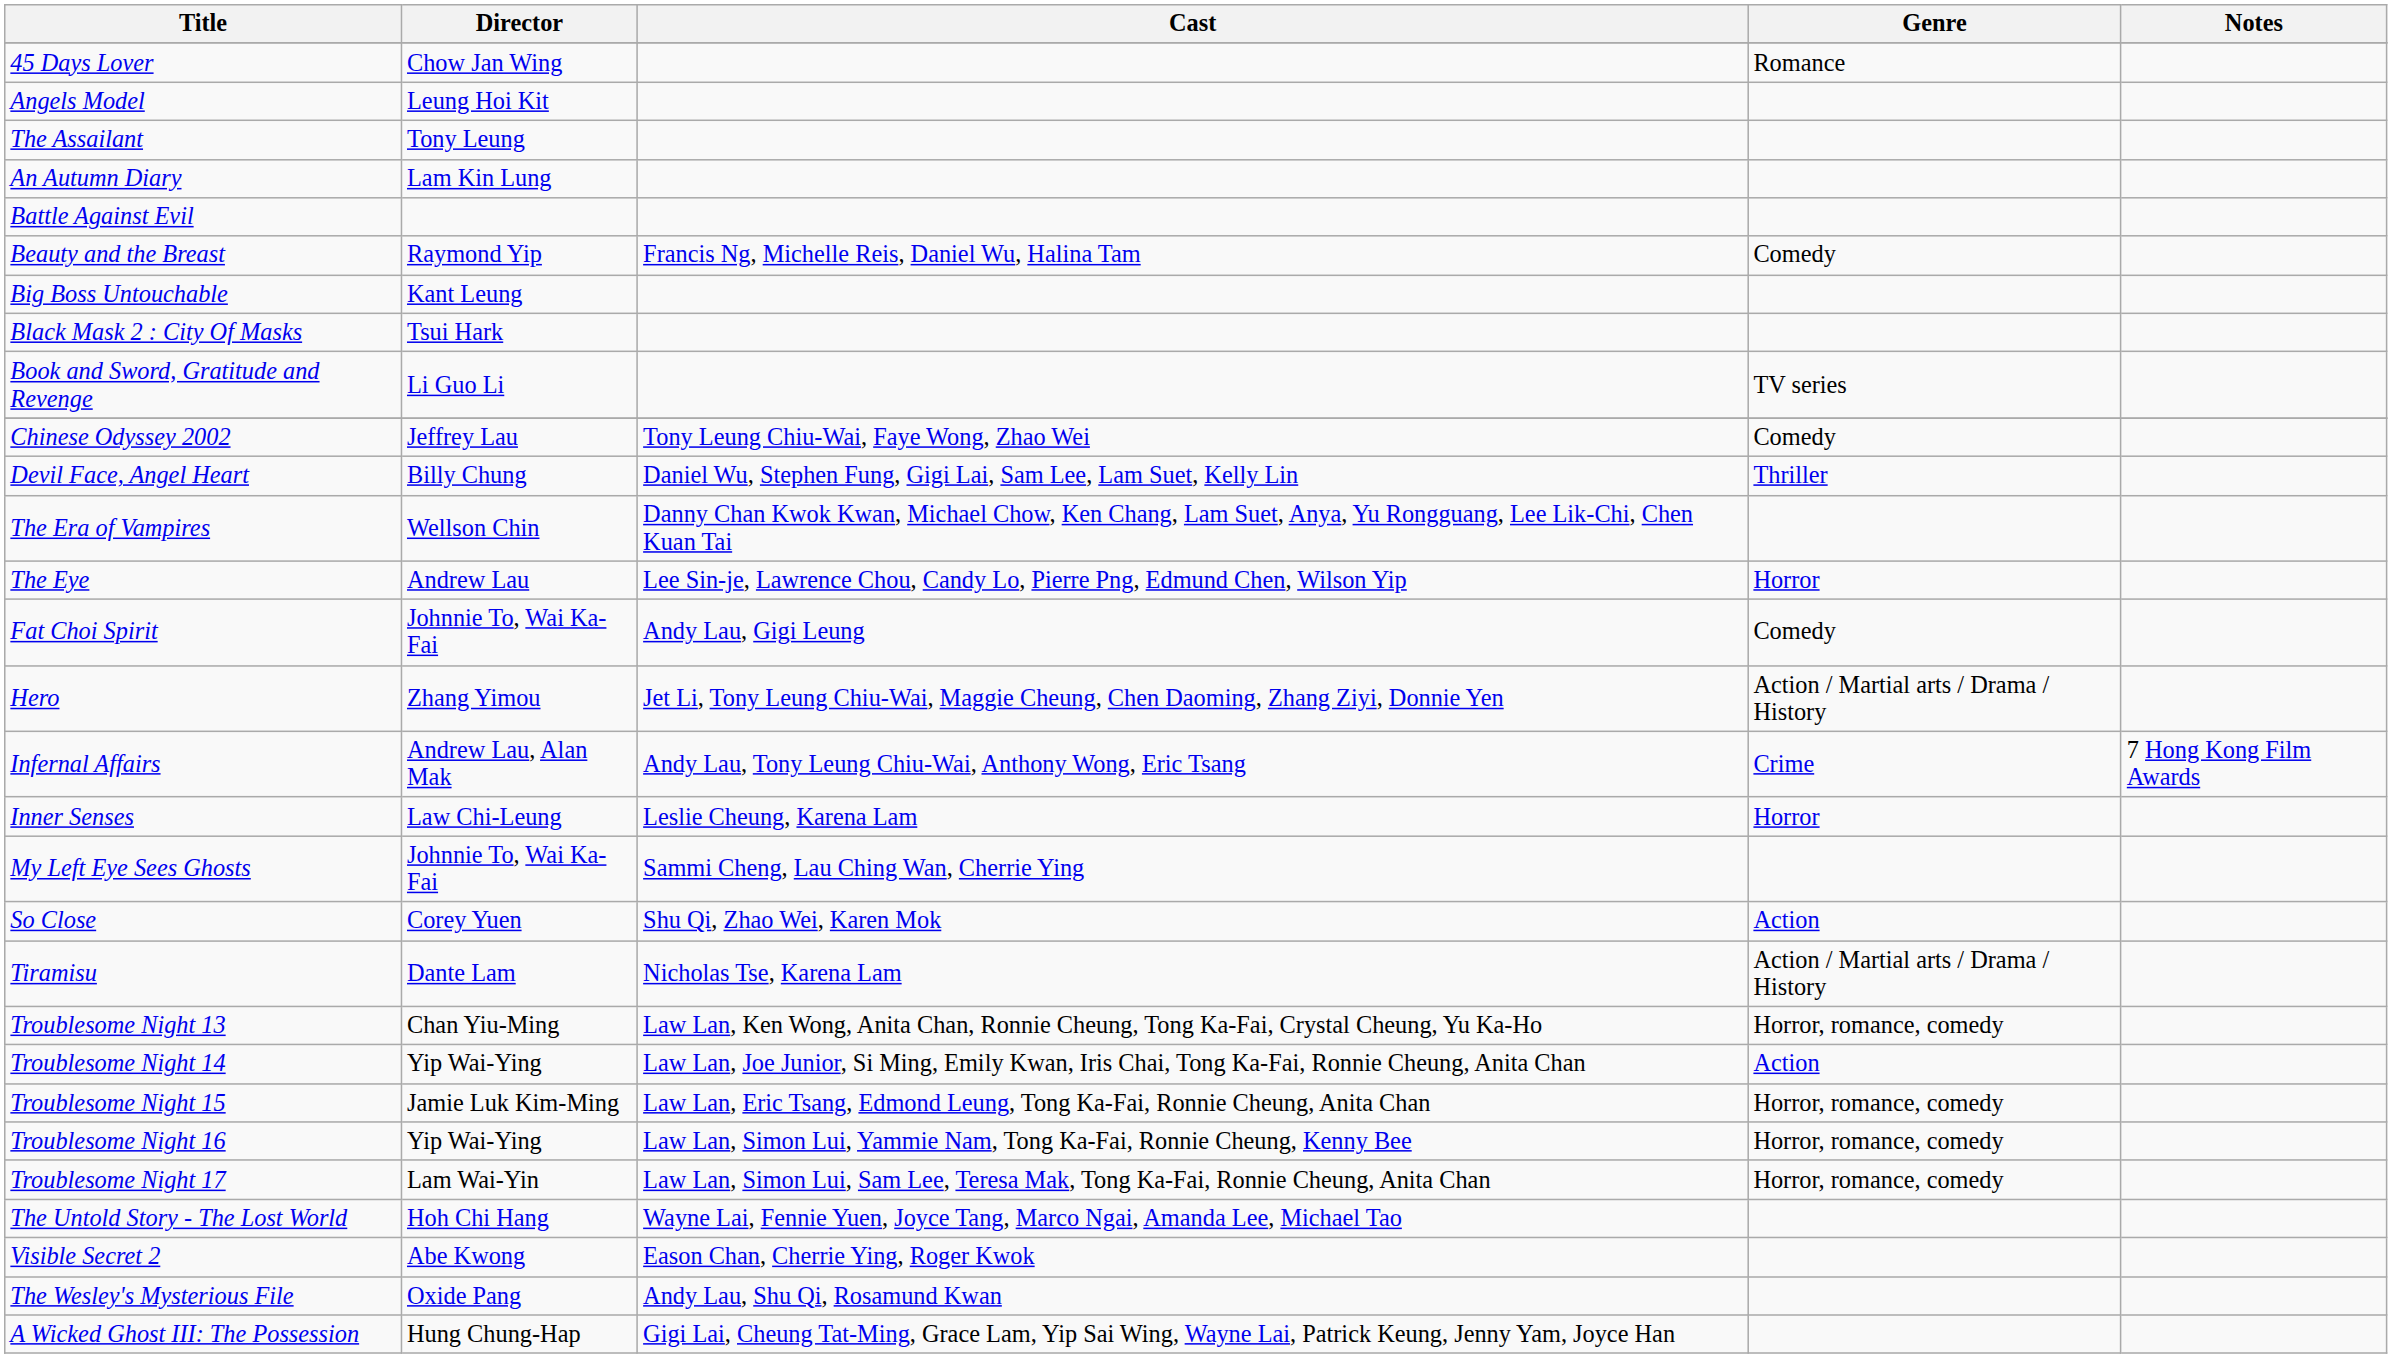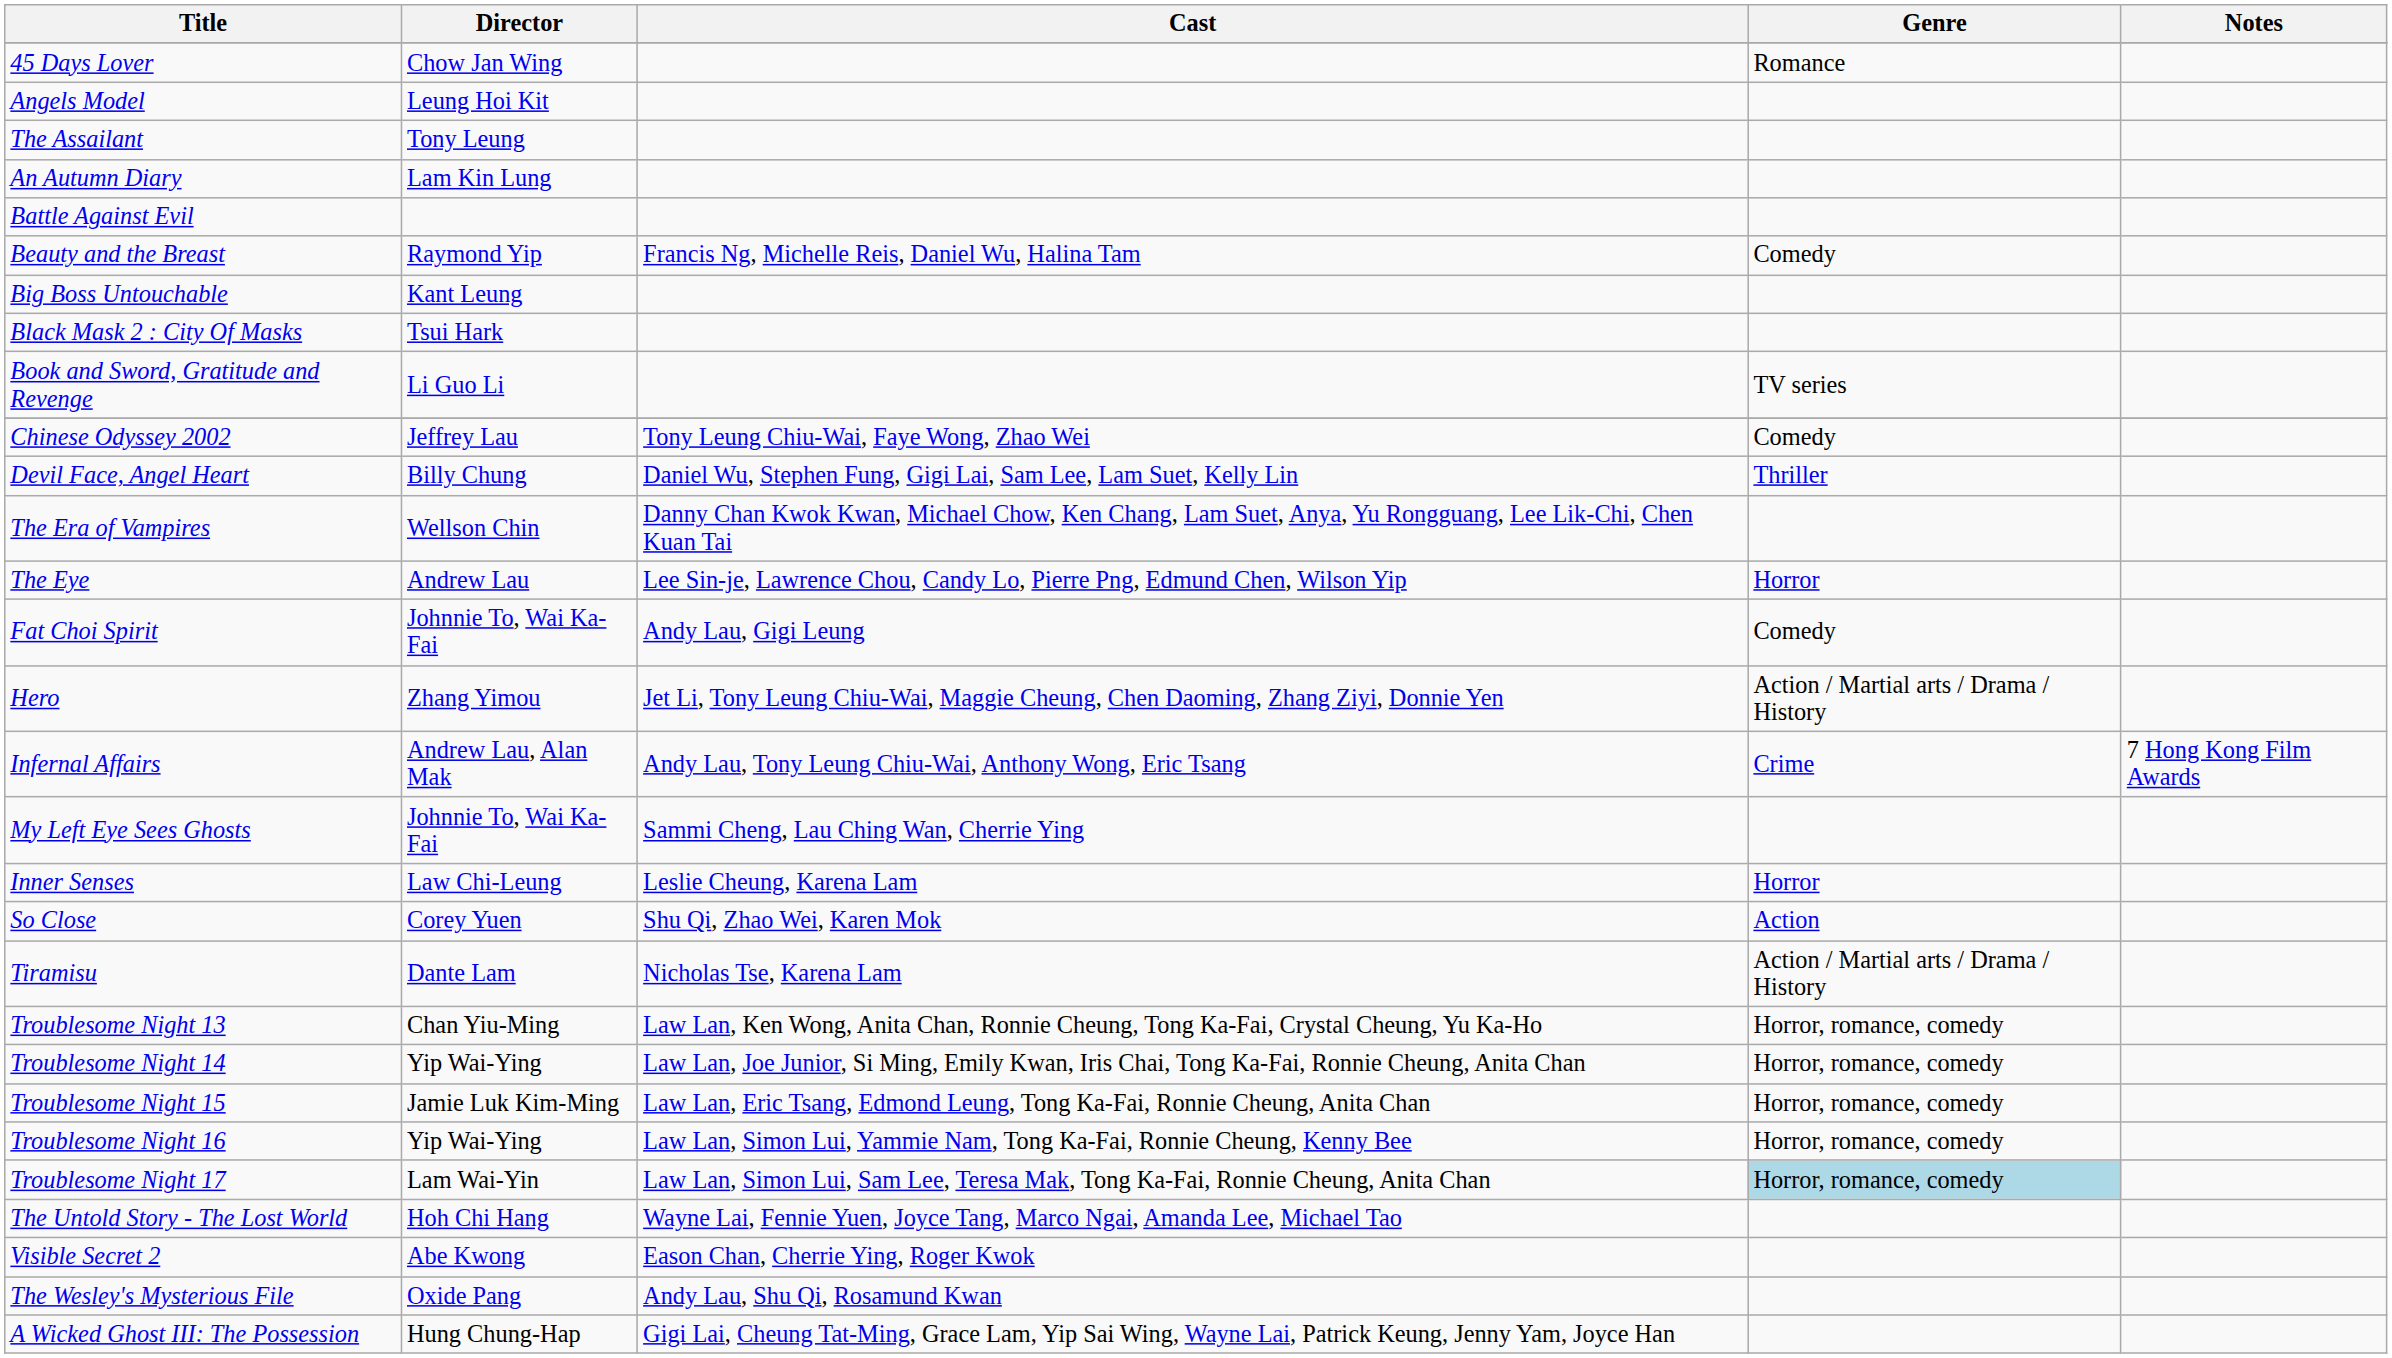rows swapped: Inner Senses <-> My Left Eye Sees Ghosts
Troublesome Night 14 | Genre: Action -> Horror, romance, comedy
Troublesome Night 17 | Genre: no background -> lightblue background
